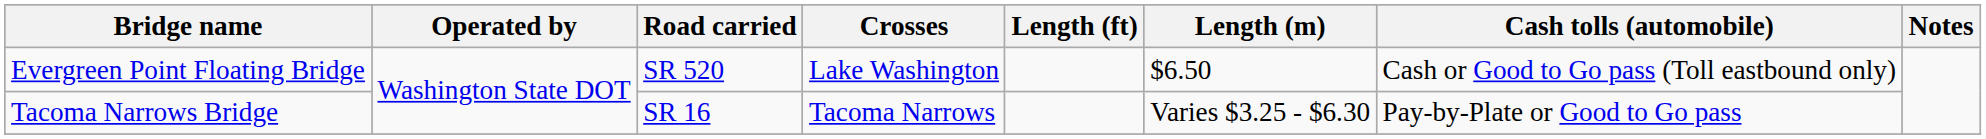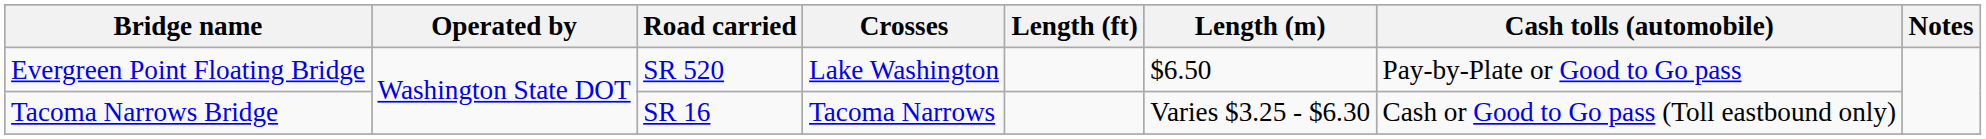Evergreen Point Floating Bridge | Cash tolls (automobile): Cash or Good to Go pass (Toll eastbound only) -> Pay-by-Plate or Good to Go pass
Tacoma Narrows Bridge | Cash tolls (automobile): Pay-by-Plate or Good to Go pass -> Cash or Good to Go pass (Toll eastbound only)
